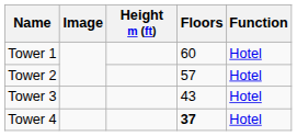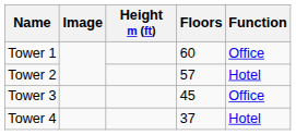Tower 1 | Function: Hotel -> Office
Tower 3 | Floors: 43 -> 45
Tower 3 | Function: Hotel -> Office
Tower 4 | Floors: bold -> normal
